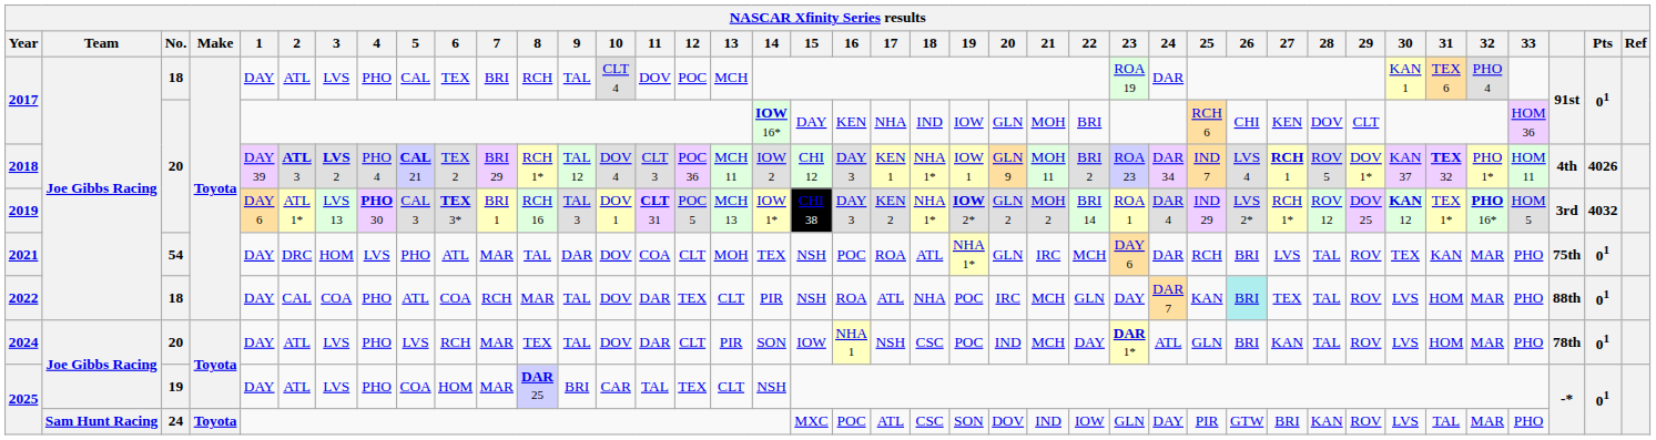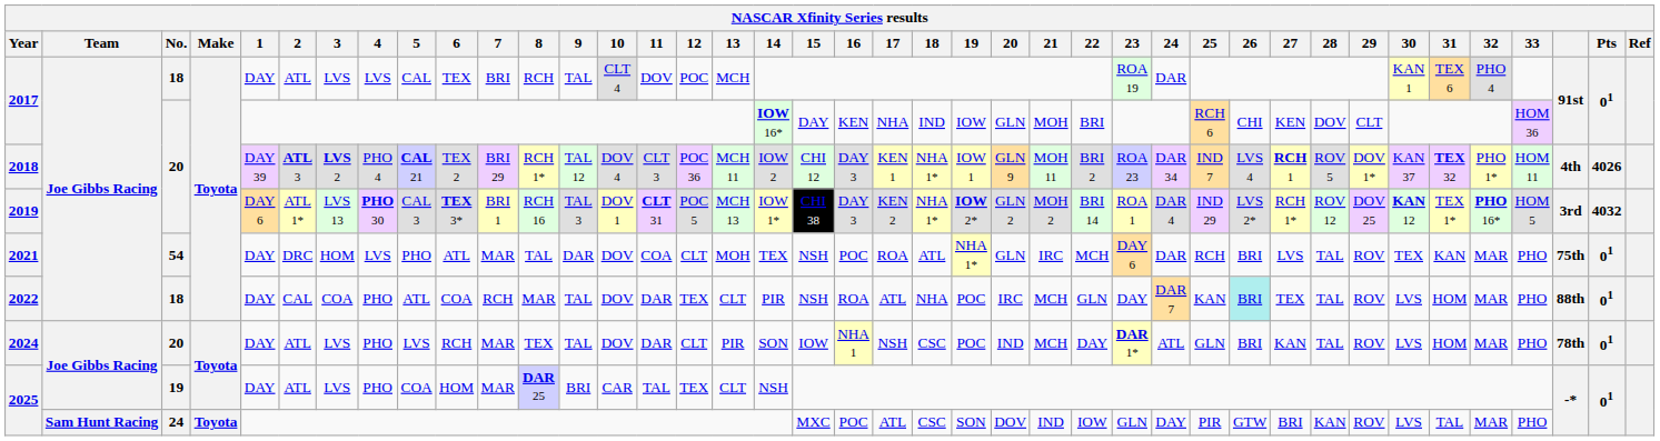2017 / 18 | 4: PHO -> LVS
